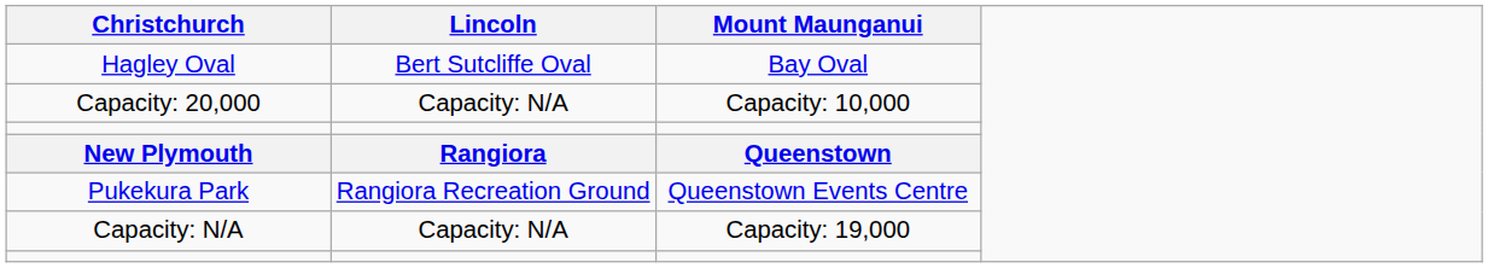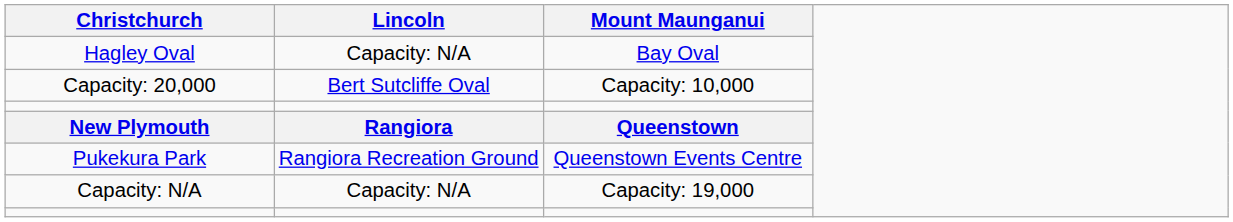Hagley Oval | Lincoln: Bert Sutcliffe Oval -> Capacity: N/A
Capacity: 20,000 | Lincoln: Capacity: N/A -> Bert Sutcliffe Oval
